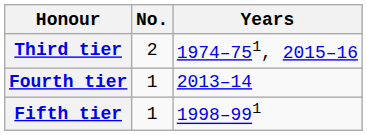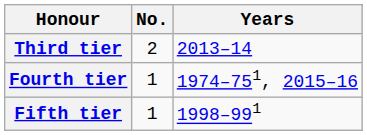Third tier | Years: 1974–751, 2015–16 -> 2013–14
Fourth tier | Years: 2013–14 -> 1974–751, 2015–16
